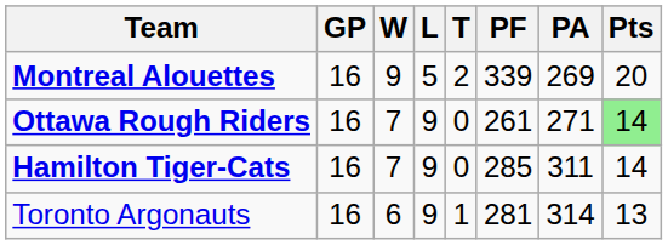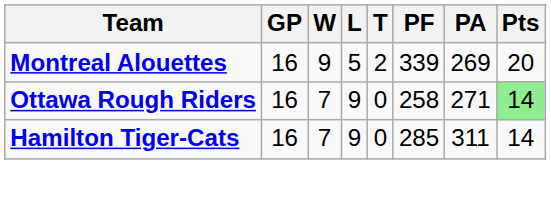Ottawa Rough Riders | PF: 261 -> 258
- row: Toronto Argonauts | 16 | 6 | 9 | 1 | 281 | 314 | 13
